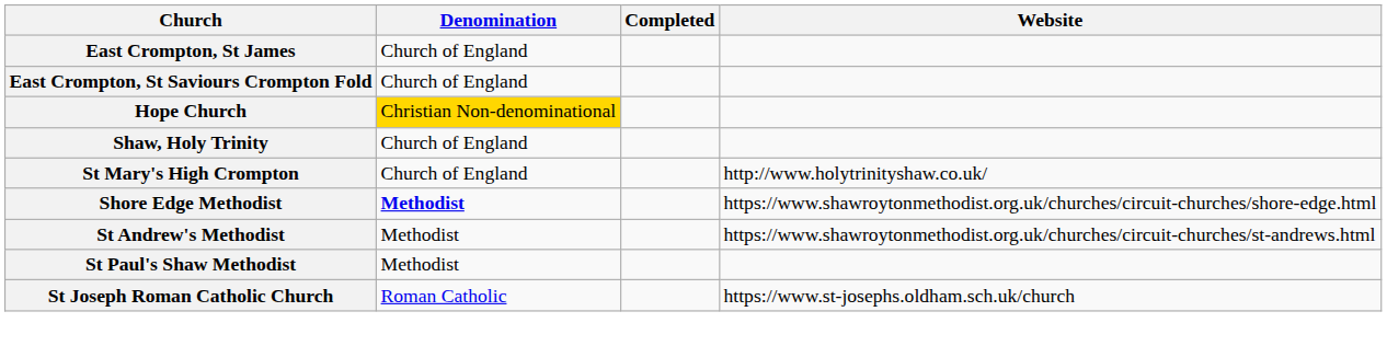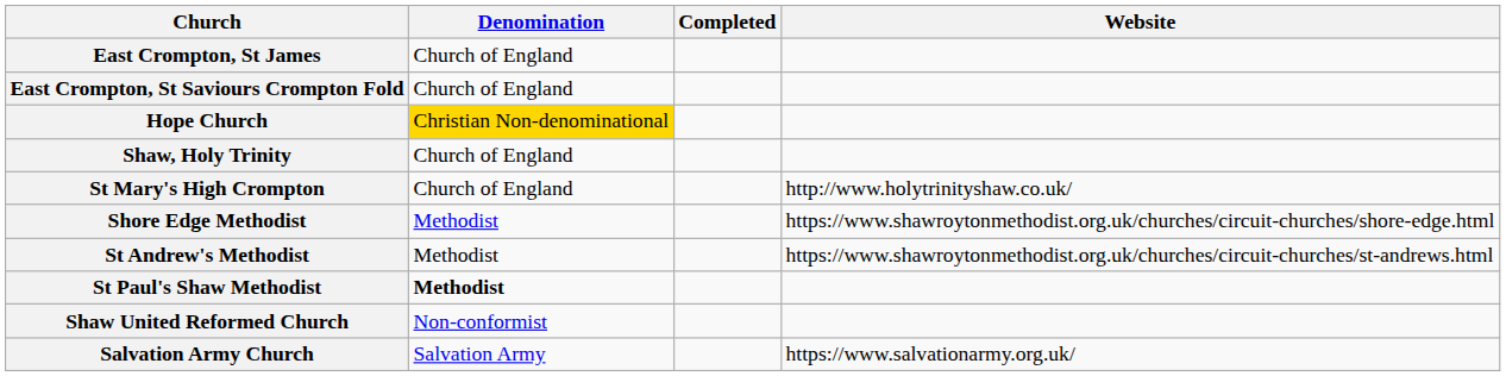Shore Edge Methodist | Denomination: bold -> normal
St Paul's Shaw Methodist | Denomination: normal -> bold
+ row: Shaw United Reformed Church | Non-conformist
- row: St Joseph Roman Catholic Church | Roman Catholic | https://www.st-josephs.oldham.sch.uk/church
+ row: Salvation Army Church | Salvation Army | https://www.salvationarmy.org.uk/
